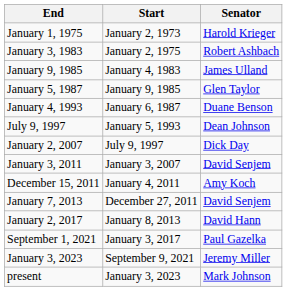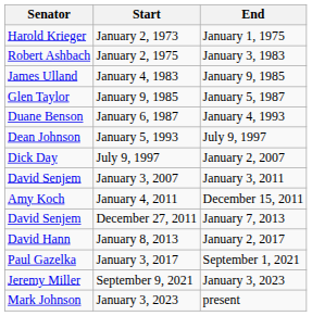columns swapped: Senator <-> End
